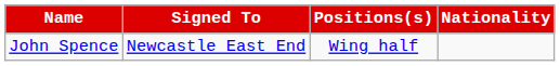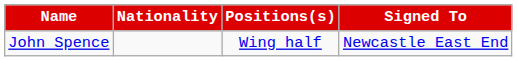columns swapped: Nationality <-> Signed To
